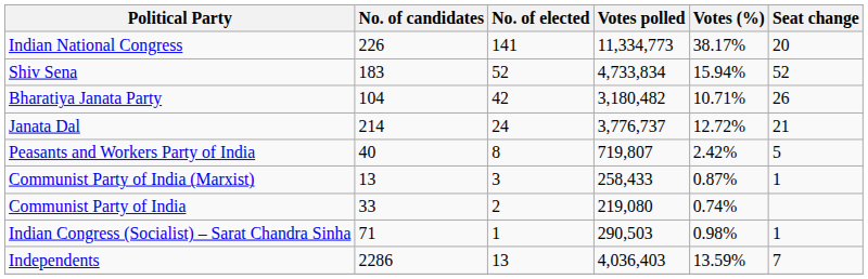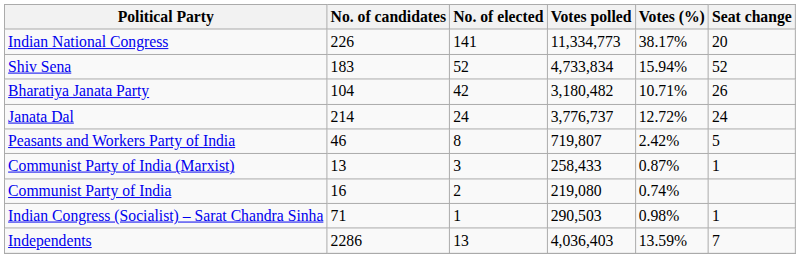Janata Dal | Seat change: 21 -> 24
Peasants and Workers Party of India | No. of candidates: 40 -> 46
Communist Party of India | No. of candidates: 33 -> 16
